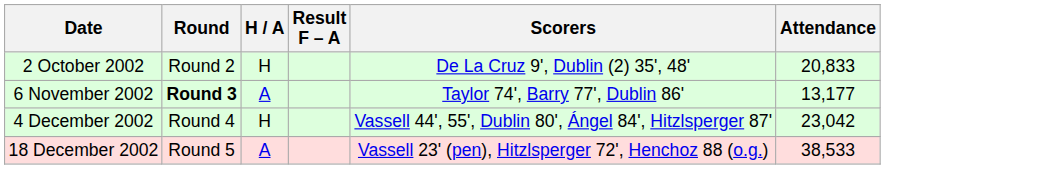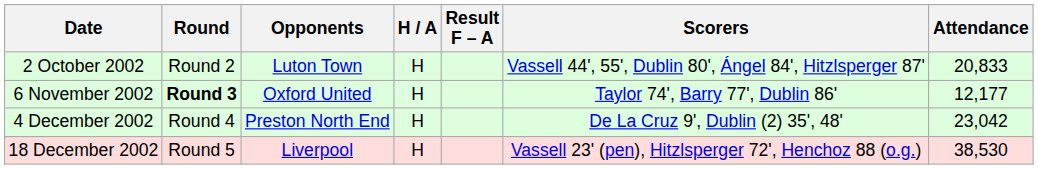+ column: Opponents | Luton Town | Oxford United | Preston North End | Liverpool
2 October 2002 | Scorers: De La Cruz 9', Dublin (2) 35', 48' -> Vassell 44', 55', Dublin 80', Ángel 84', Hitzlsperger 87'
6 November 2002 | H / A: A -> H
6 November 2002 | Attendance: 13,177 -> 12,177
4 December 2002 | Scorers: Vassell 44', 55', Dublin 80', Ángel 84', Hitzlsperger 87' -> De La Cruz 9', Dublin (2) 35', 48'
18 December 2002 | H / A: A -> H
18 December 2002 | Attendance: 38,533 -> 38,530
